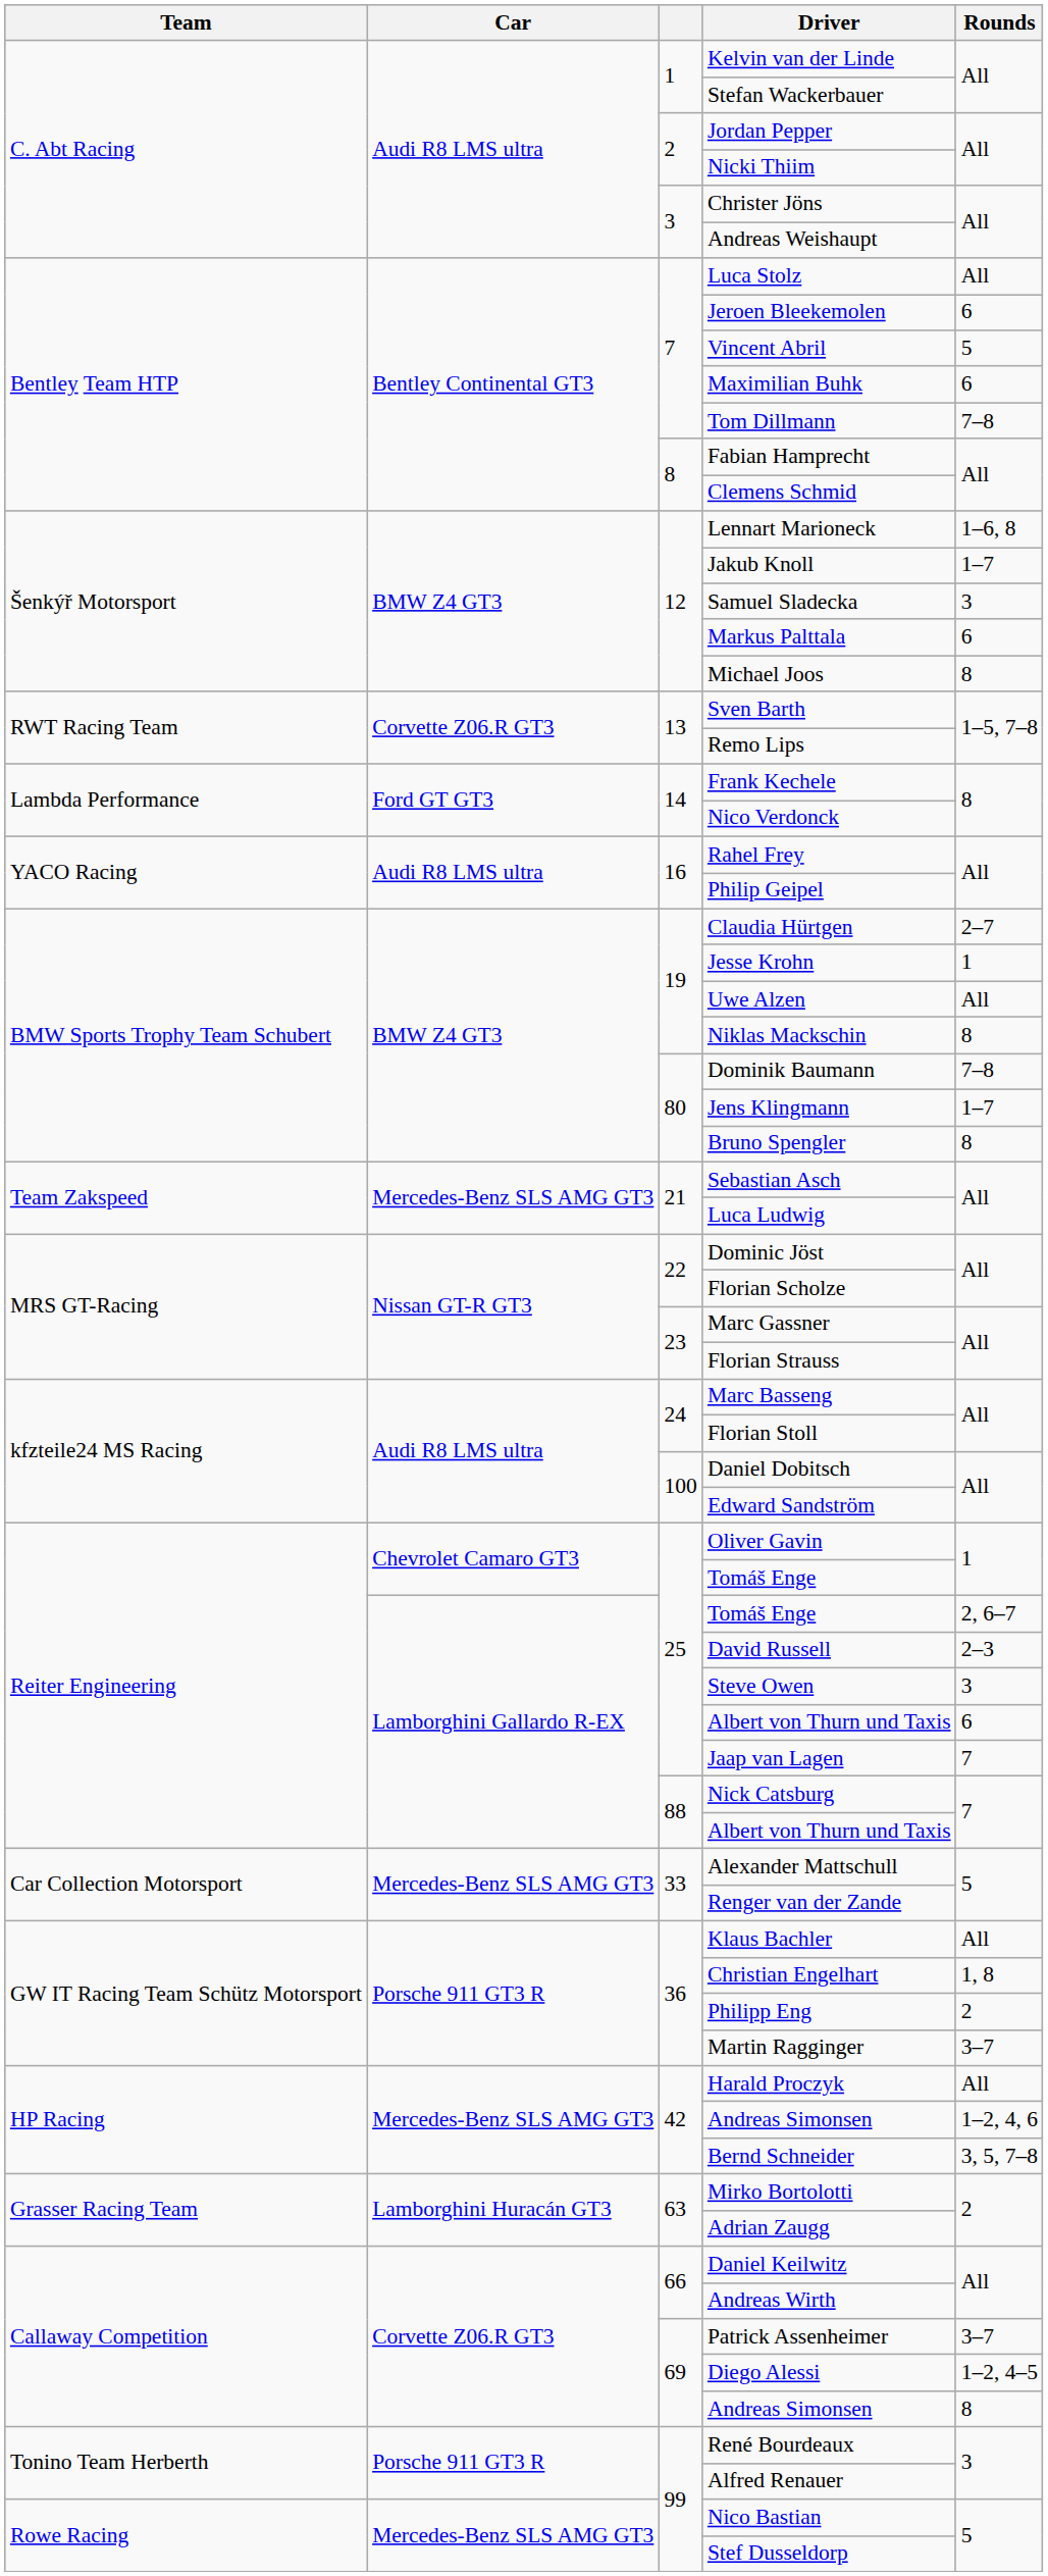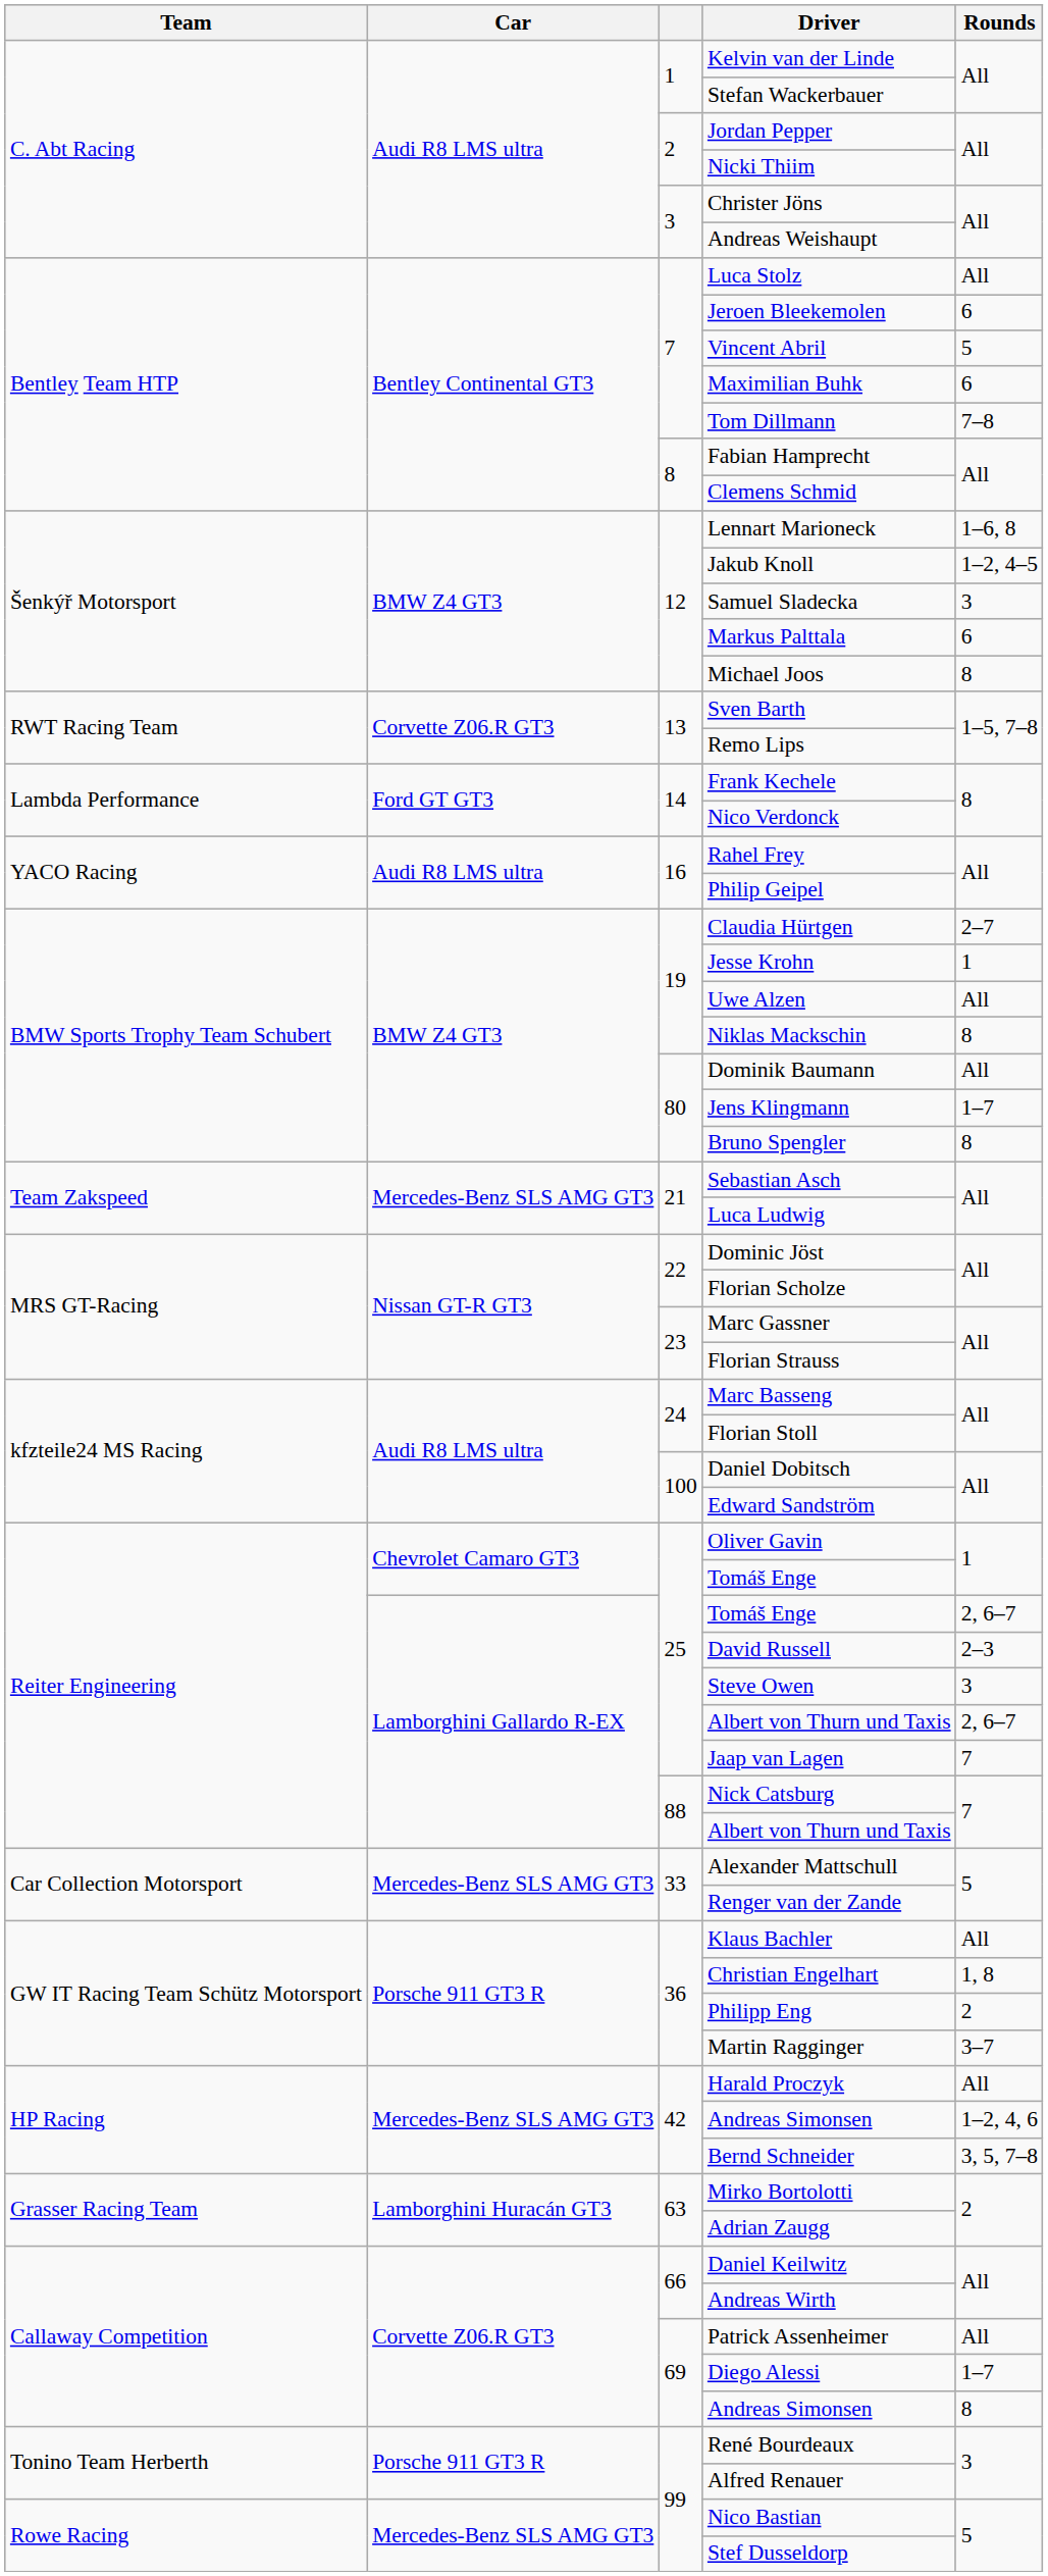Jakub Knoll | Rounds: 1–7 -> 1–2, 4–5
Dominik Baumann | Rounds: 7–8 -> All
25 / Albert von Thurn und Taxis | Rounds: 6 -> 2, 6–7
Patrick Assenheimer | Rounds: 3–7 -> All
Diego Alessi | Rounds: 1–2, 4–5 -> 1–7
